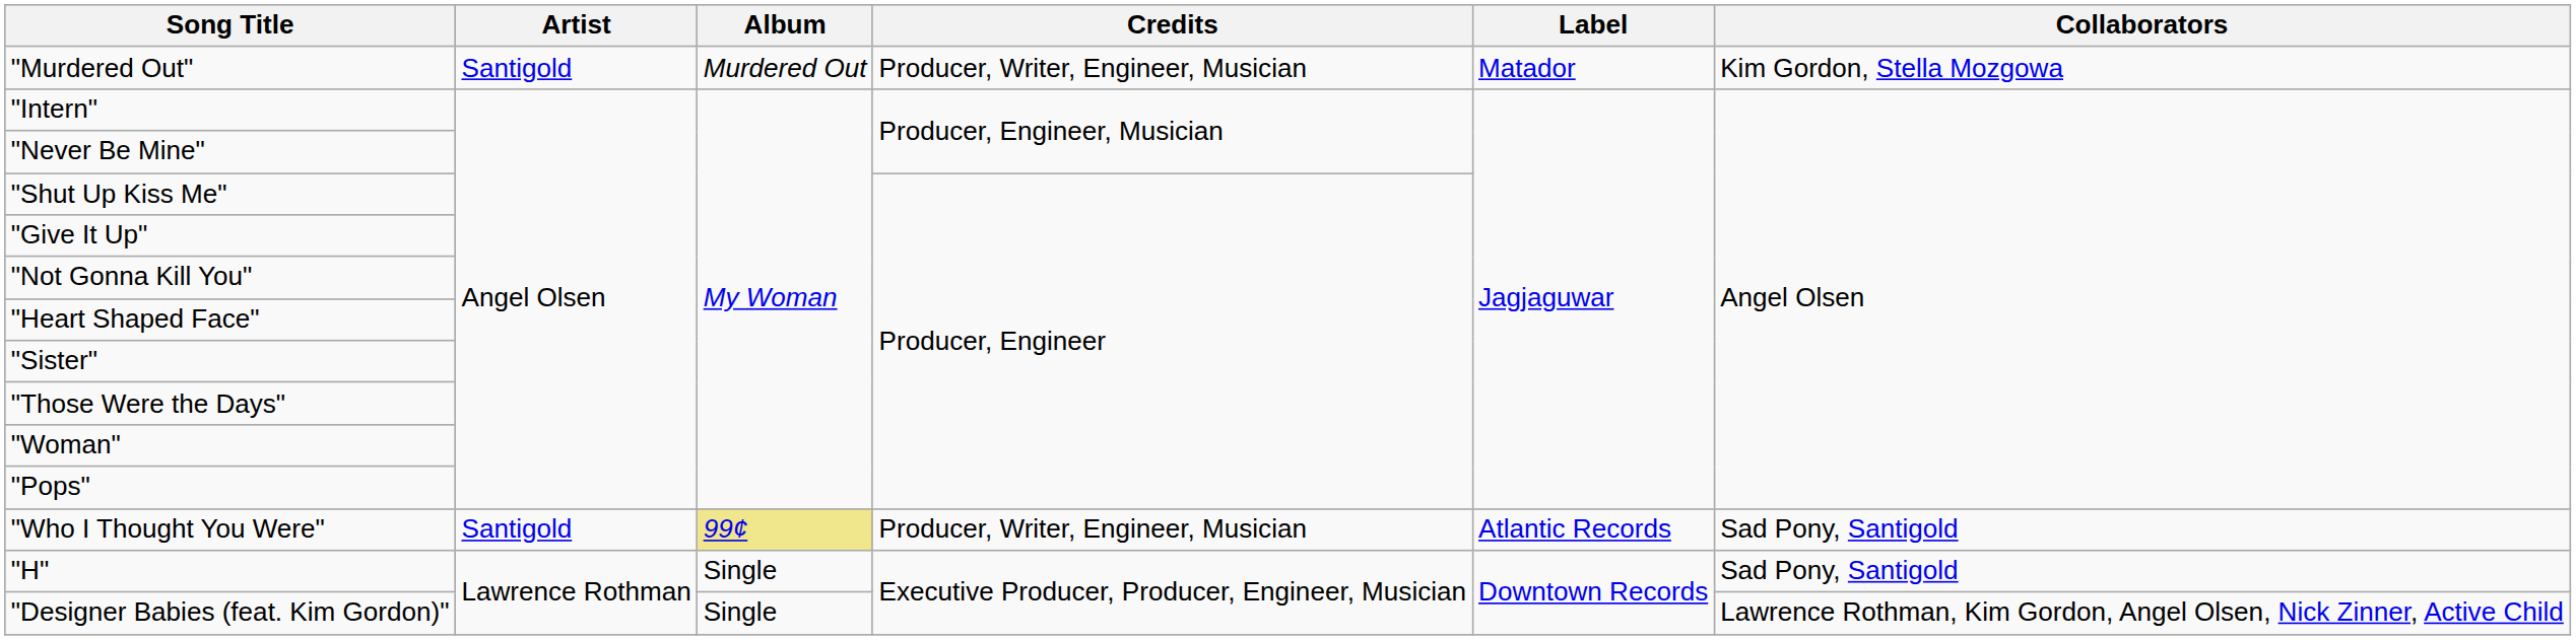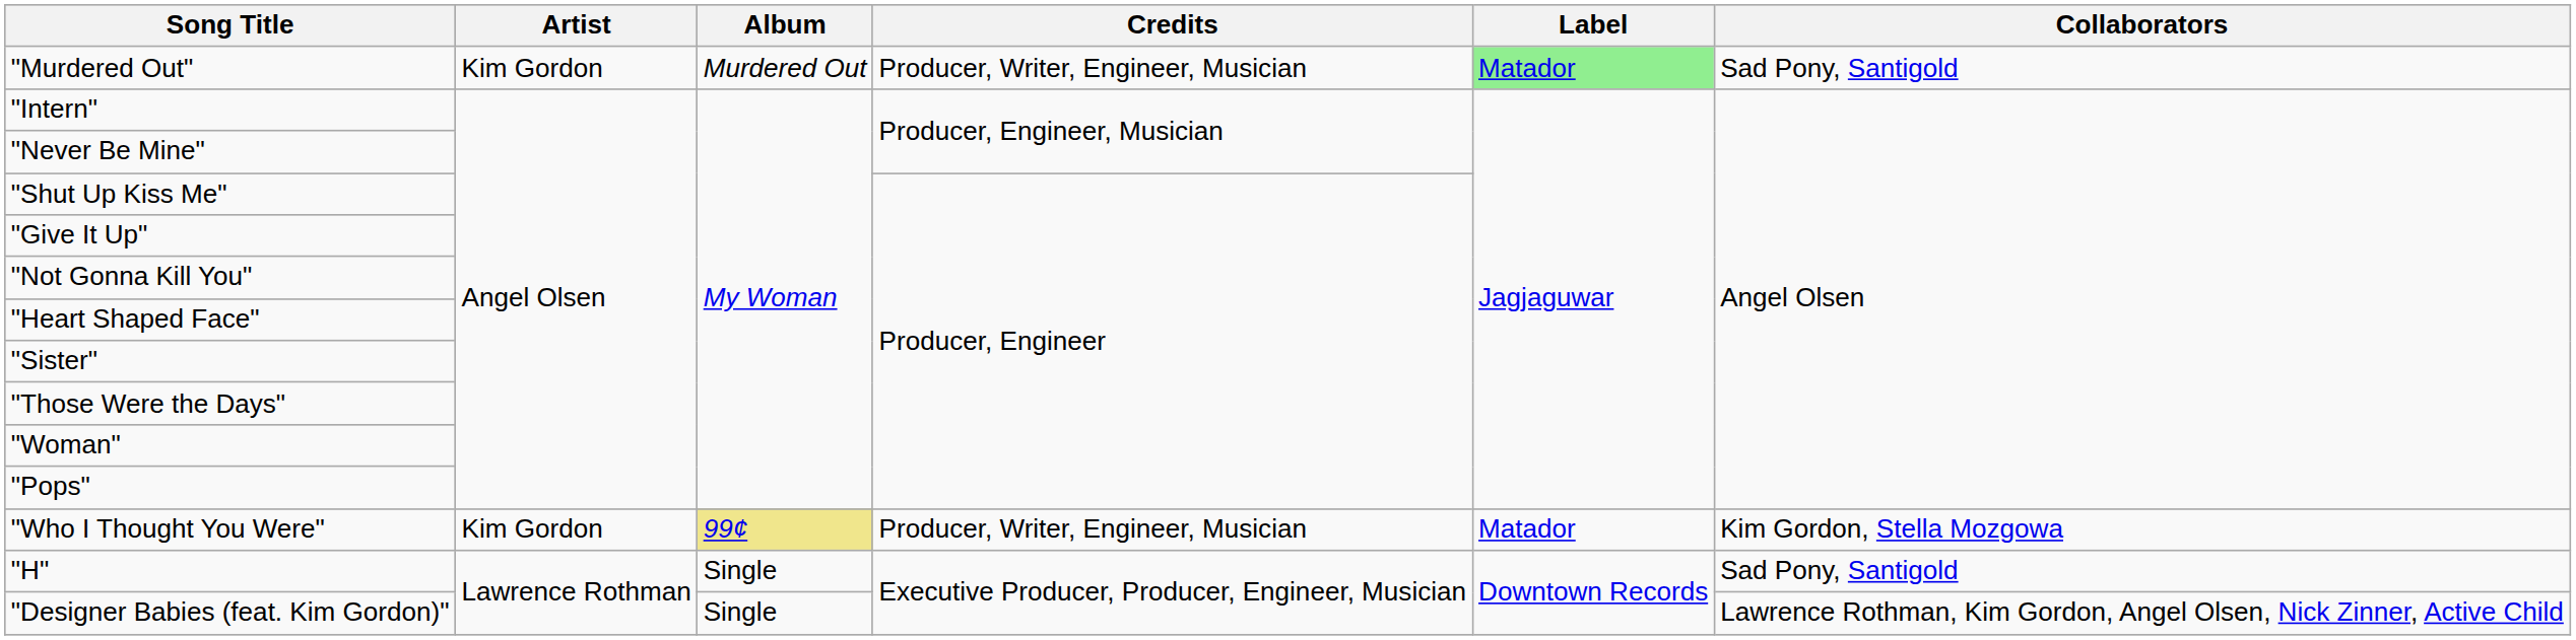"Murdered Out" | Artist: Santigold -> Kim Gordon
"Murdered Out" | Label: no background -> lightgreen background
"Murdered Out" | Collaborators: Kim Gordon, Stella Mozgowa -> Sad Pony, Santigold
"Who I Thought You Were" | Artist: Santigold -> Kim Gordon
"Who I Thought You Were" | Label: Atlantic Records -> Matador
"Who I Thought You Were" | Collaborators: Sad Pony, Santigold -> Kim Gordon, Stella Mozgowa
